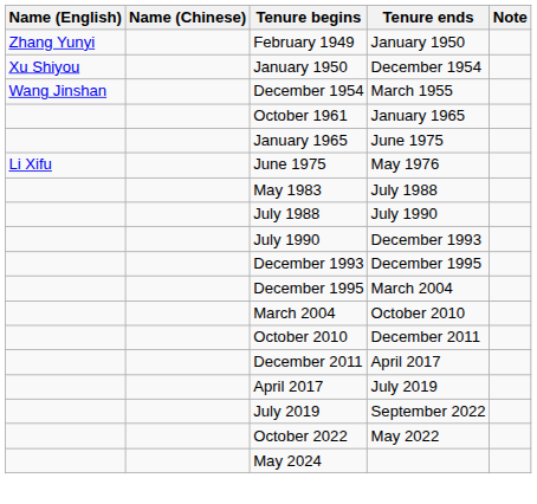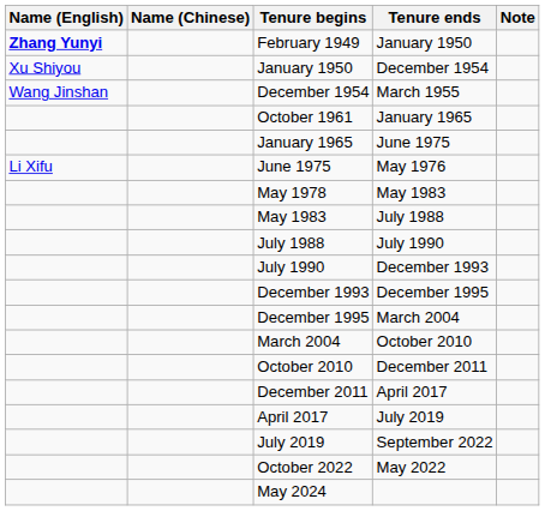February 1949 | Name (English): normal -> bold
+ row: May 1978 | May 1983
